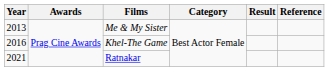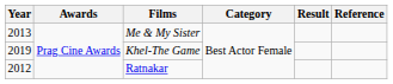Khel-The Game | Year: 2016 -> 2019
Ratnakar | Year: 2021 -> 2012
